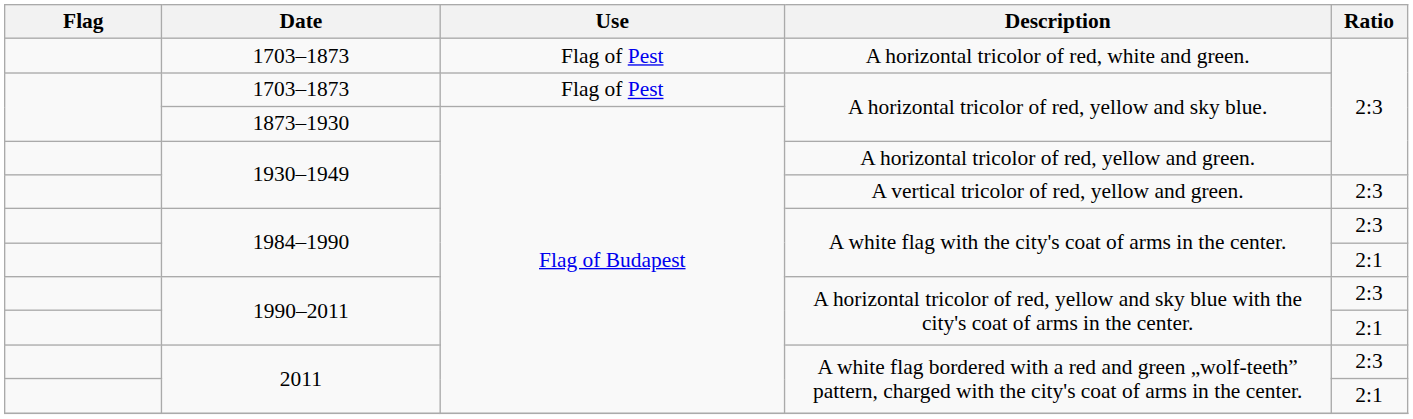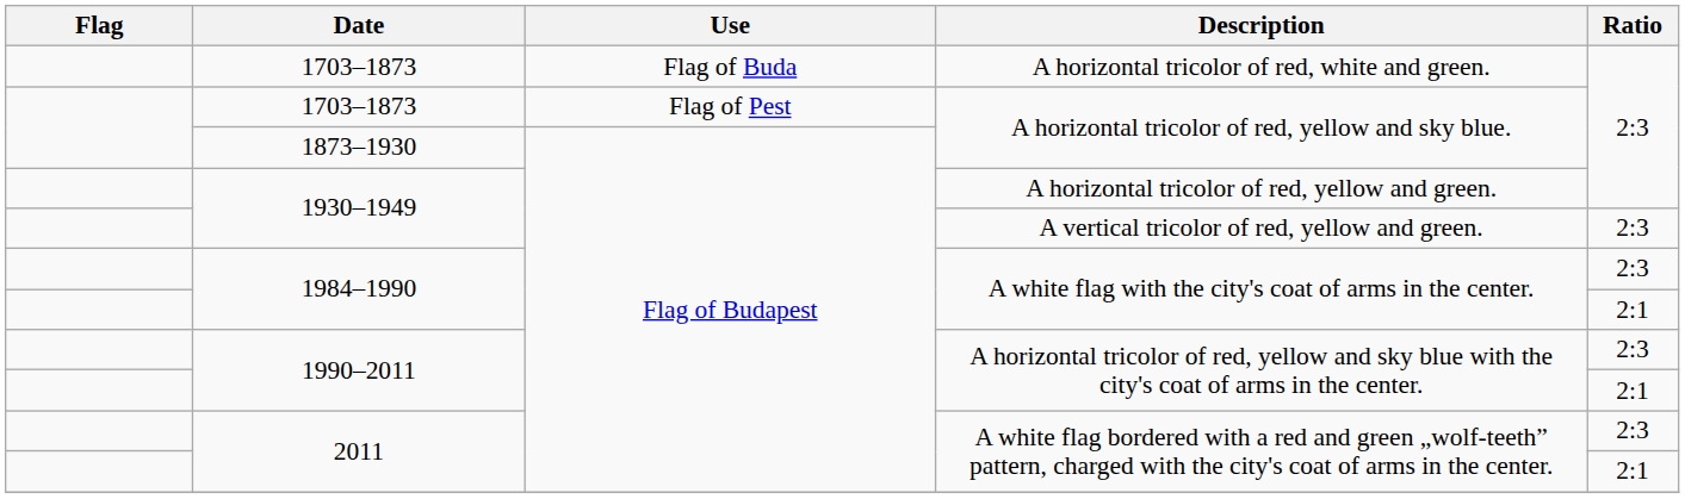A horizontal tricolor of red, white and green. | Use: Flag of Pest -> Flag of Buda
